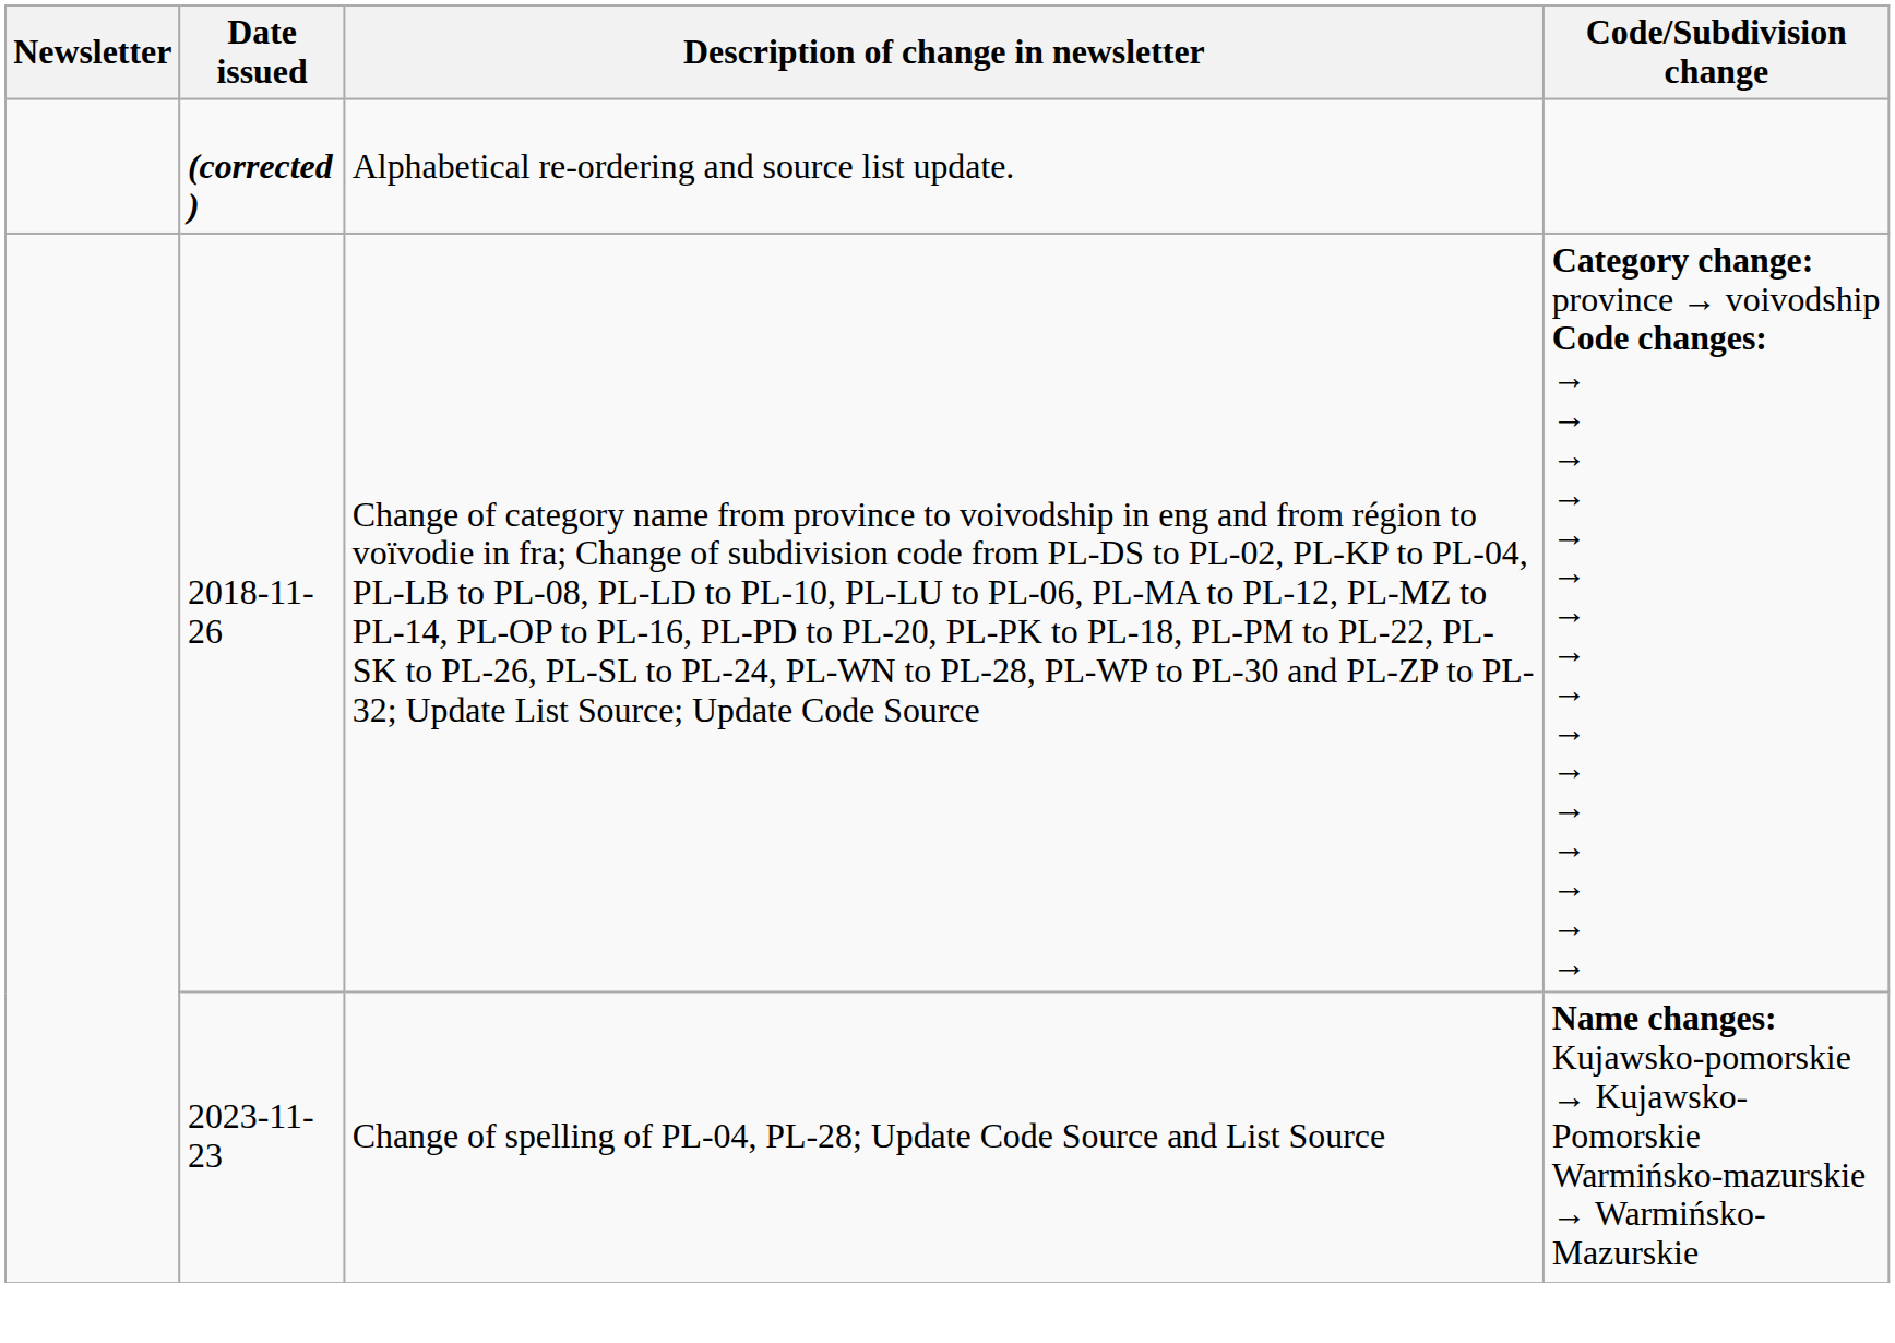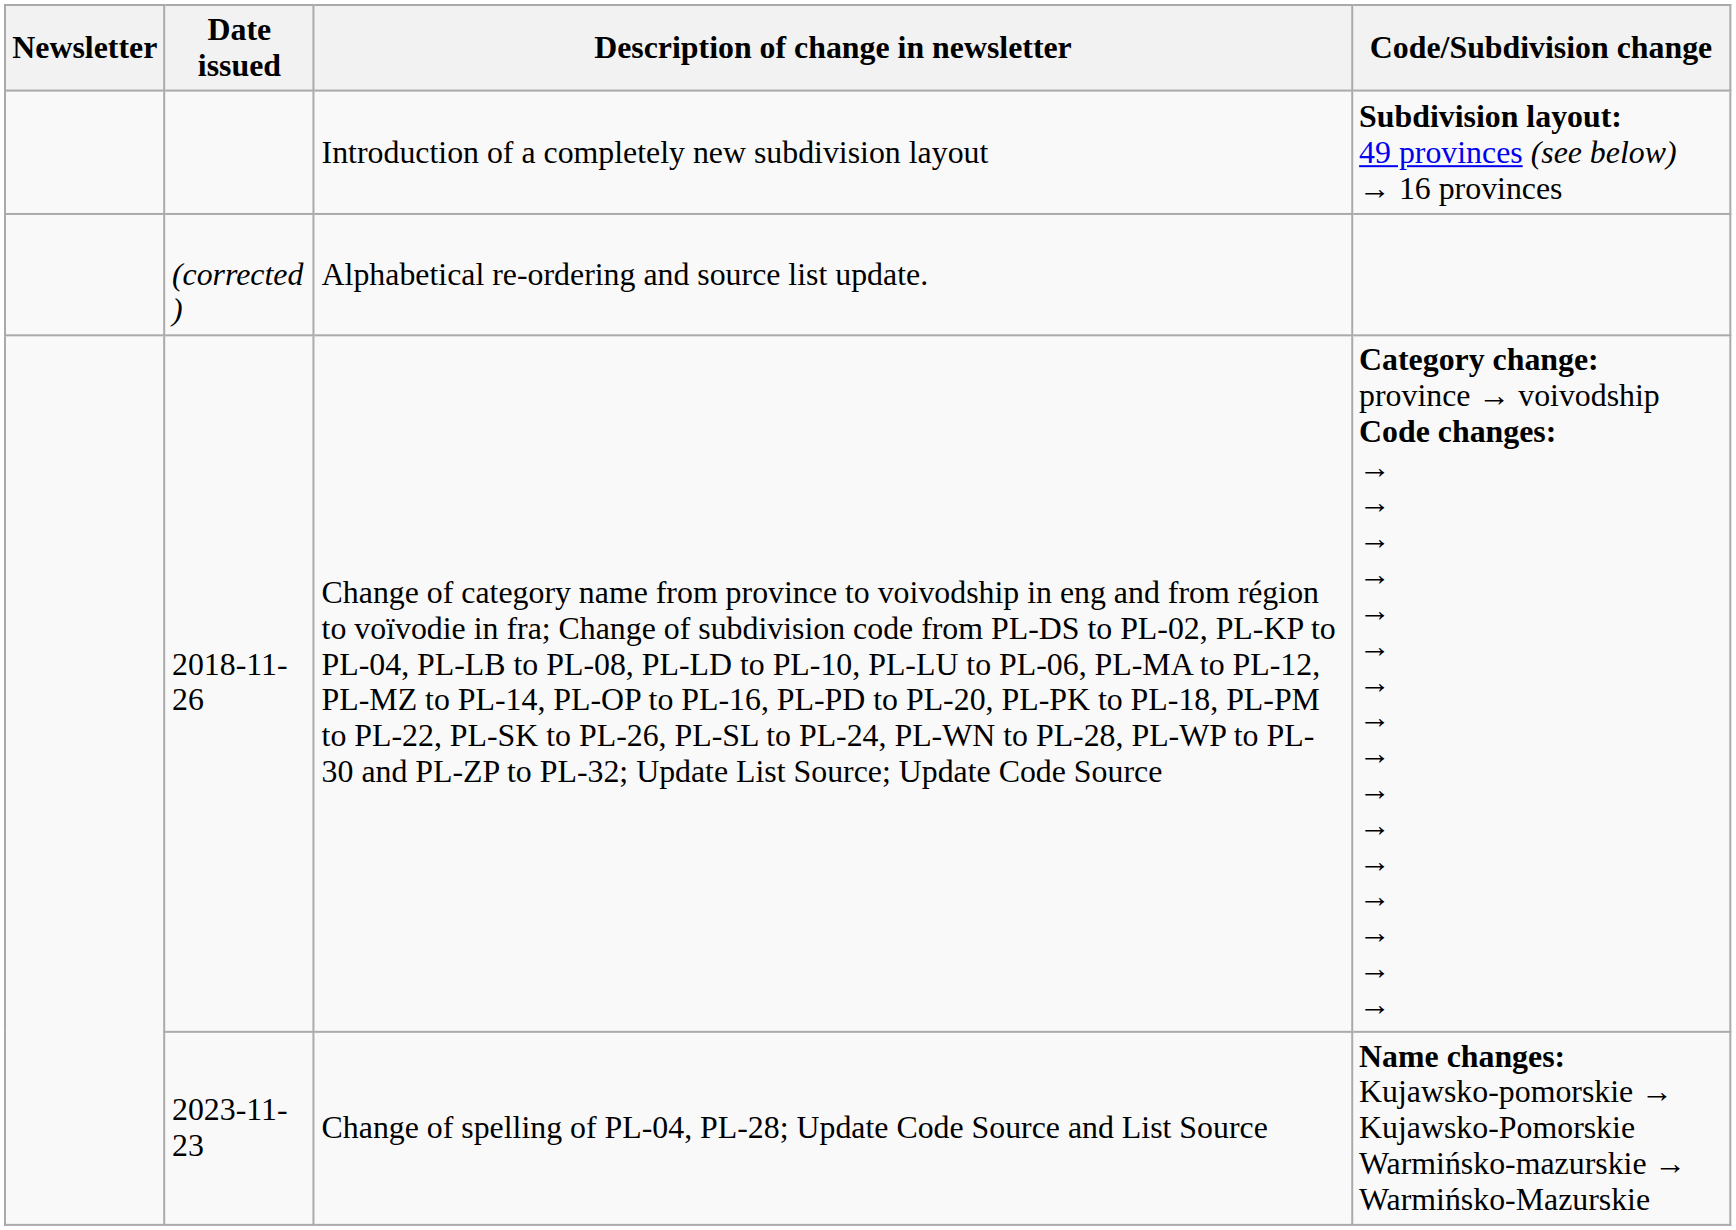+ row: Introduction of a completely new subdivision layout | Subdivision layout: 49 provinces (see below) → 16 provinces
Alphabetical re-ordering and source list update. | Date issued: bold -> normal
